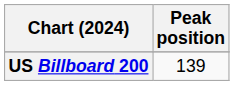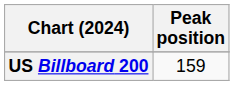US Billboard 200 | Peak position: 139 -> 159
